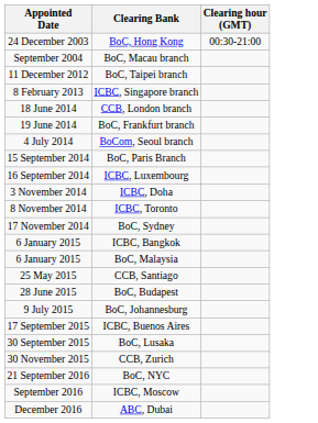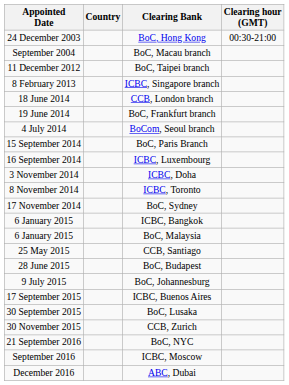+ column: Country
